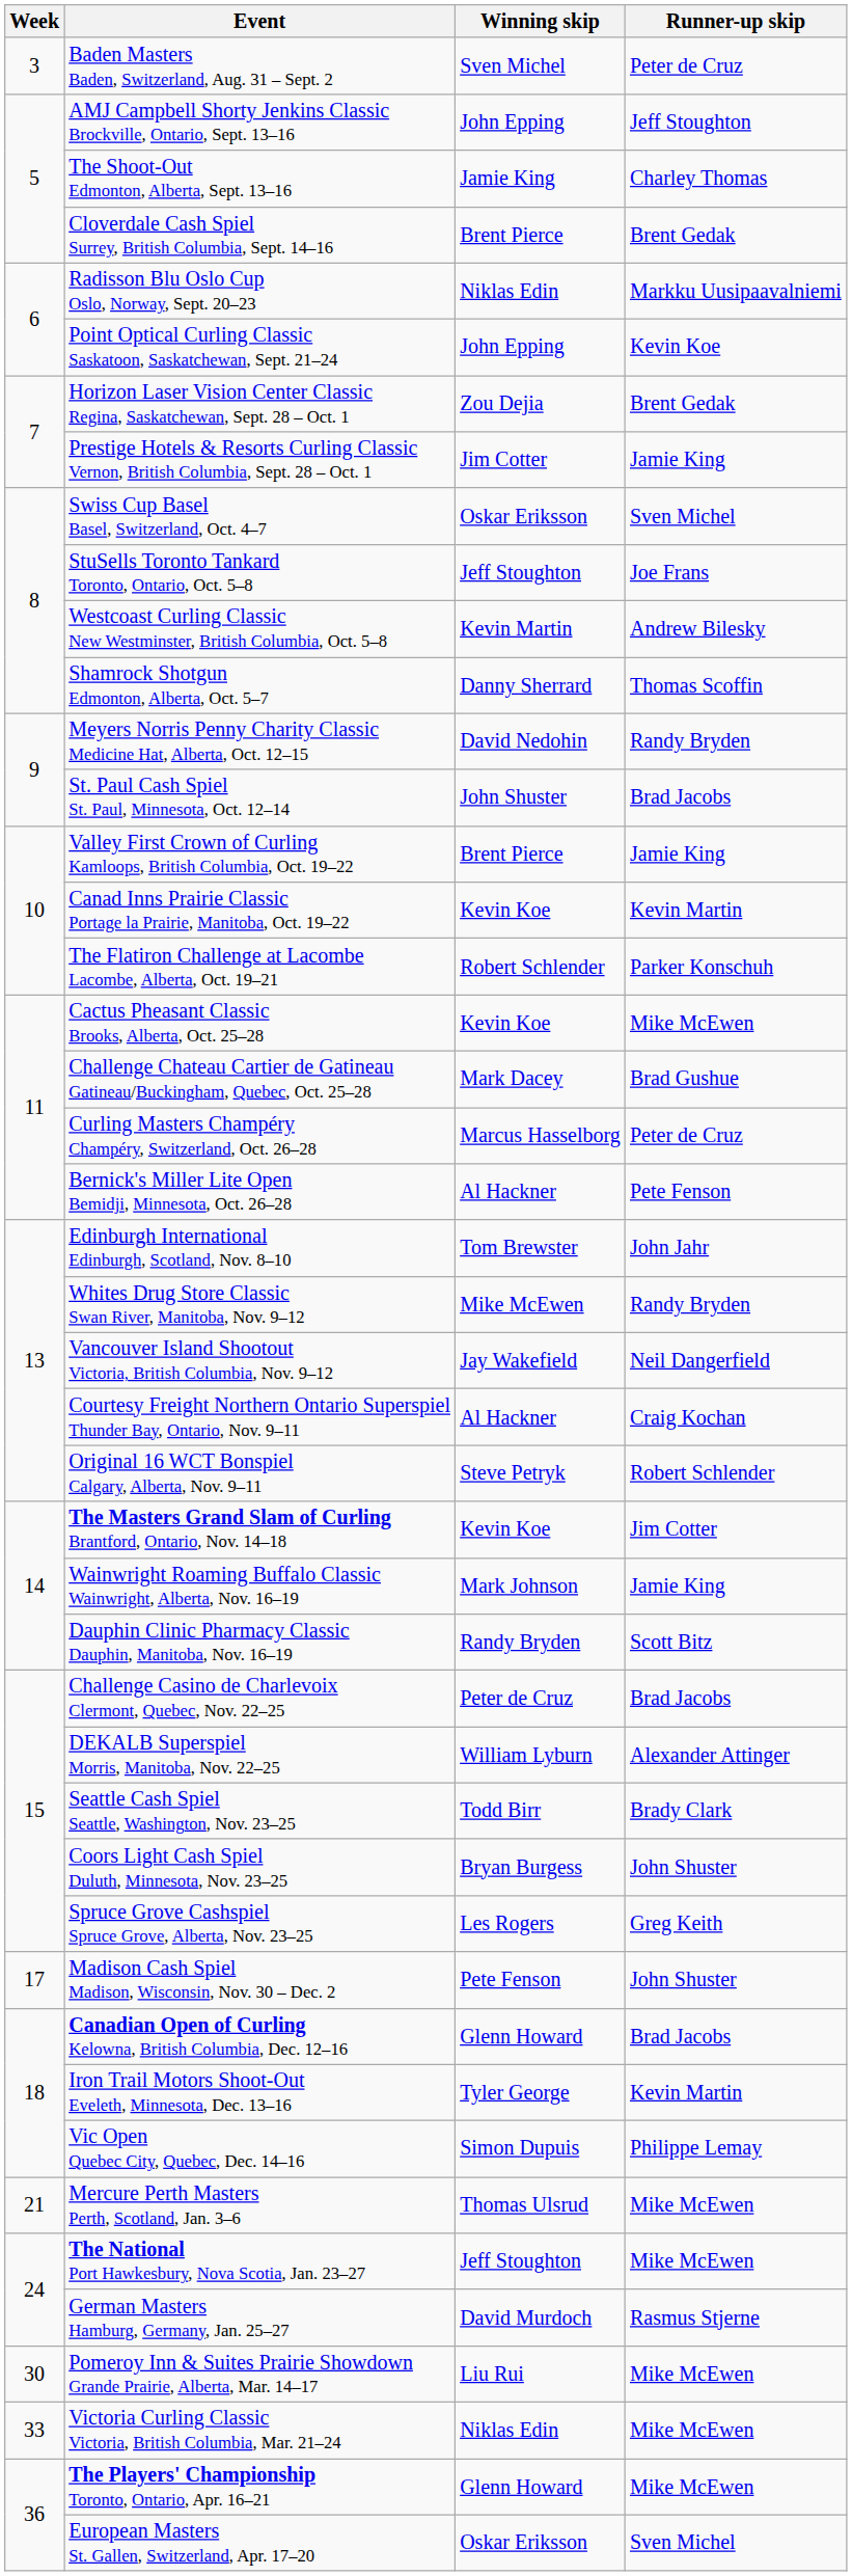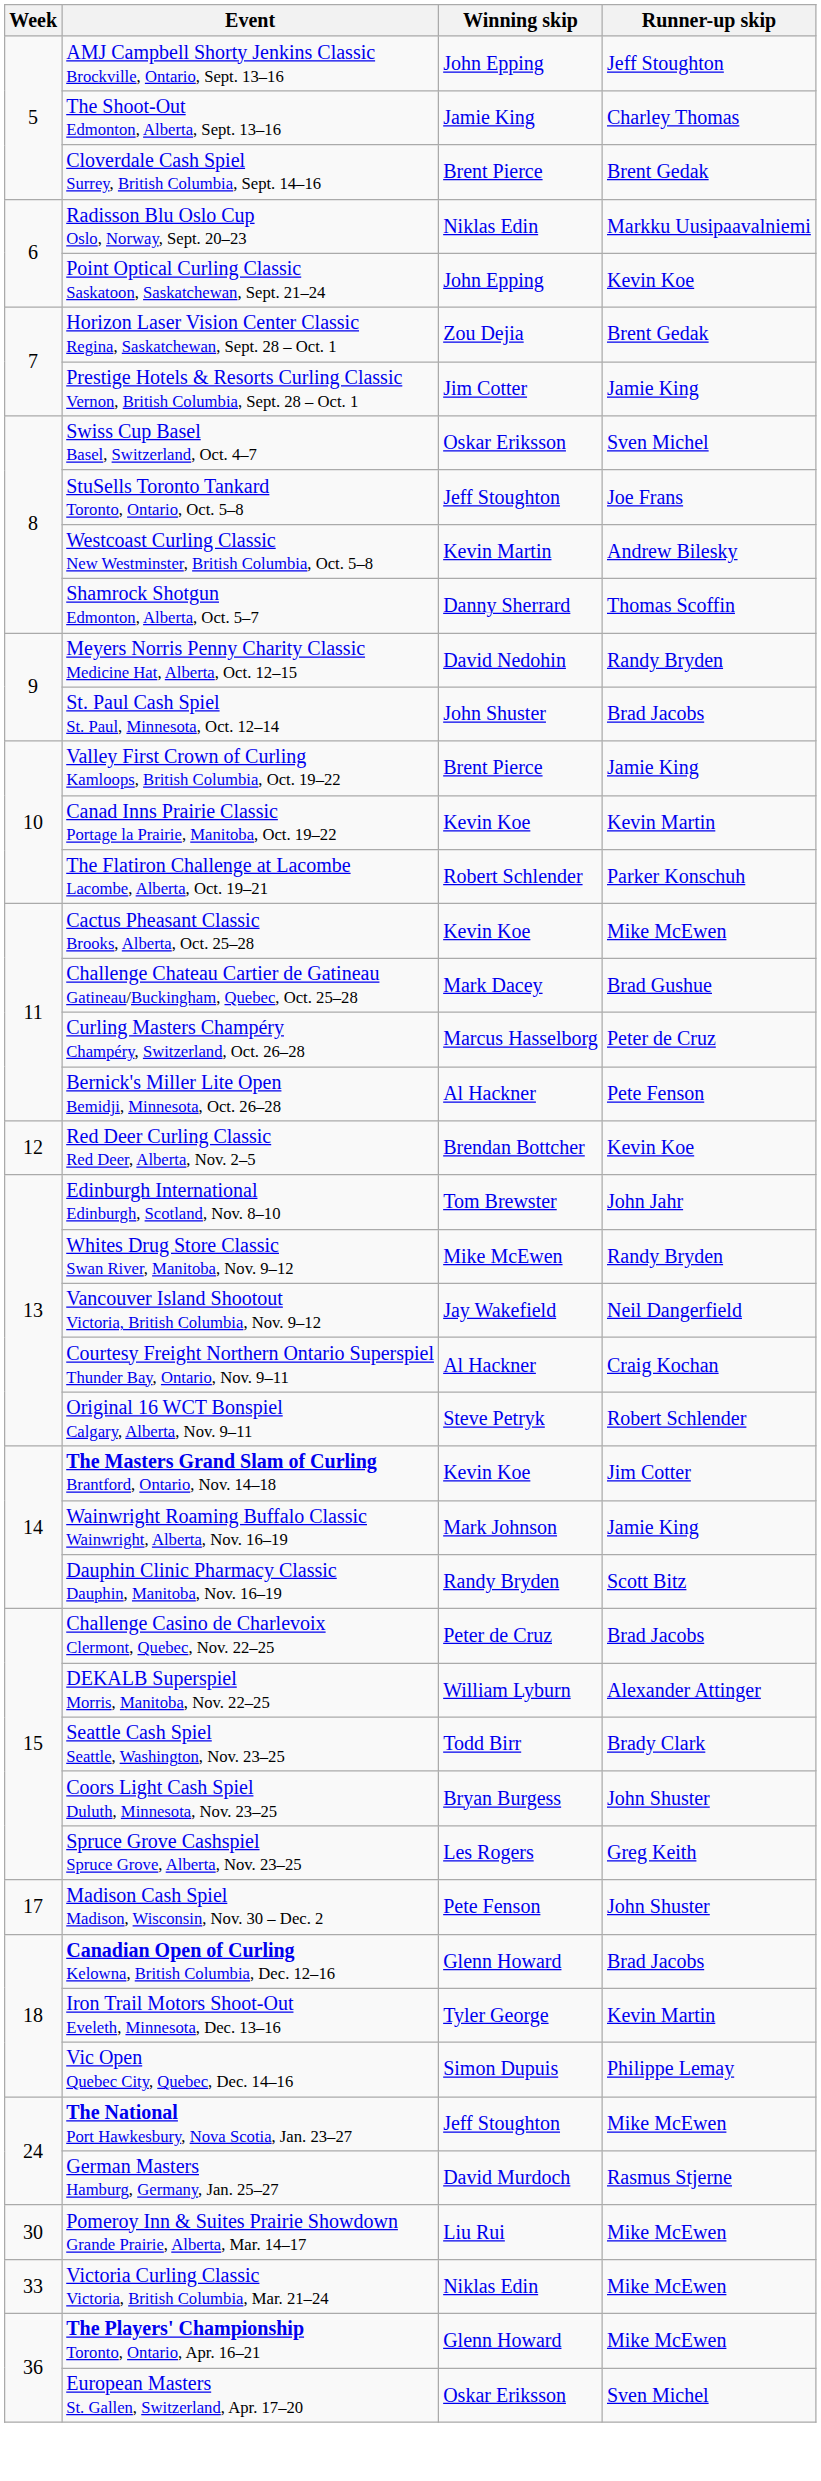- row: 3 | Baden Masters Baden, Switzerland, Aug. 31 – Sept. 2 | Sven Michel | Peter de Cruz
+ row: 12 | Red Deer Curling Classic Red Deer, Alberta, Nov. 2–5 | Brendan Bottcher | Kevin Koe
- row: 21 | Mercure Perth Masters Perth, Scotland, Jan. 3–6 | Thomas Ulsrud | Mike McEwen
